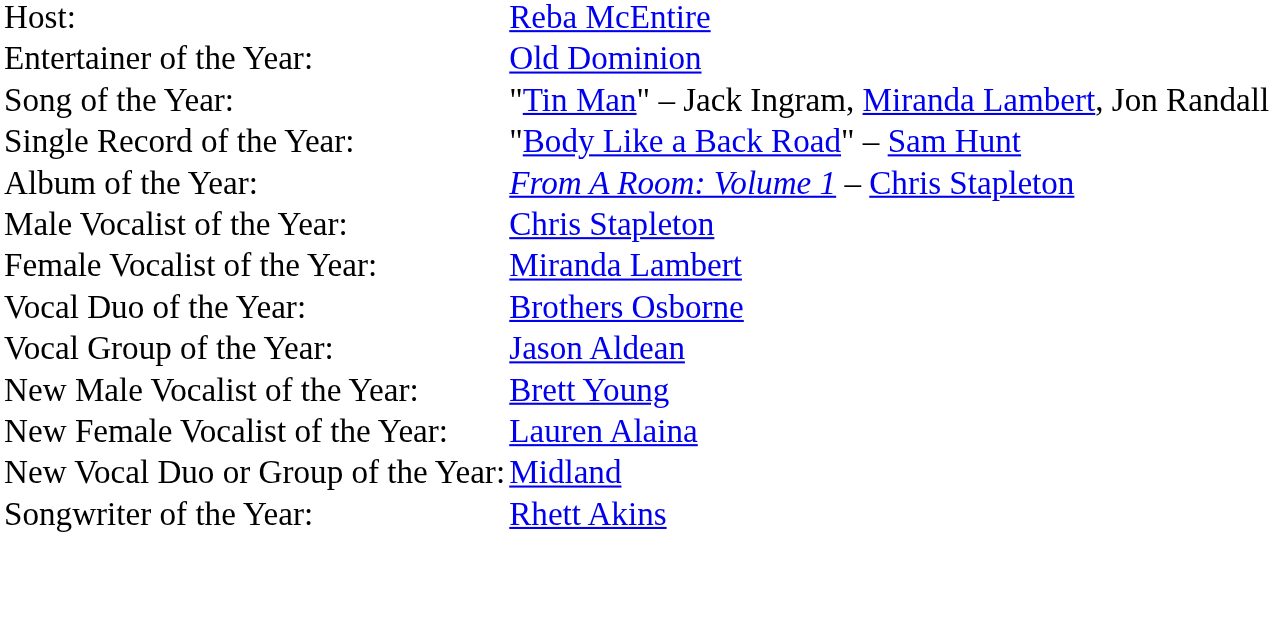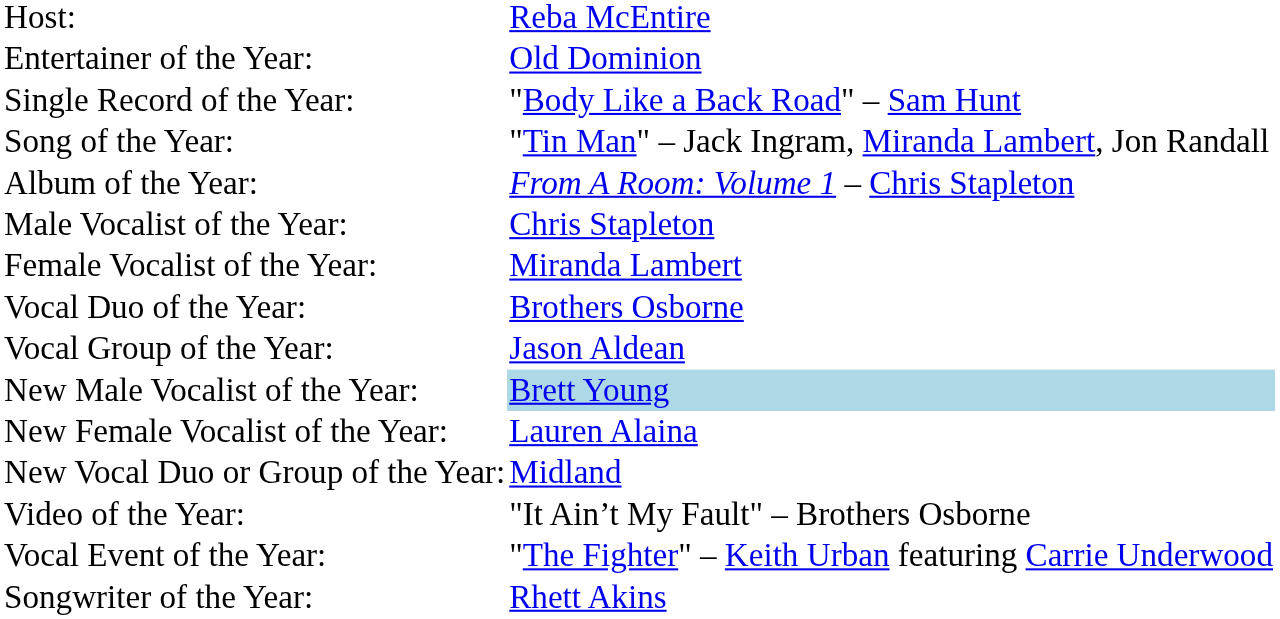rows swapped: Song of the Year: <-> Single Record of the Year:
New Male Vocalist of the Year: | column 2: no background -> lightblue background
+ row: Video of the Year: | "It Ain’t My Fault" – Brothers Osborne
+ row: Vocal Event of the Year: | "The Fighter" – Keith Urban featuring Carrie Underwood
